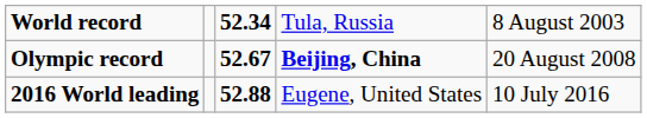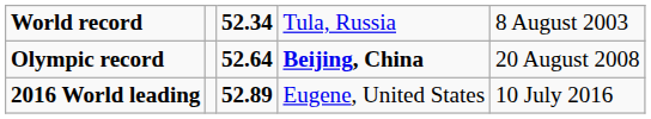Olympic record | column 3: 52.67 -> 52.64
2016 World leading | column 3: 52.88 -> 52.89
